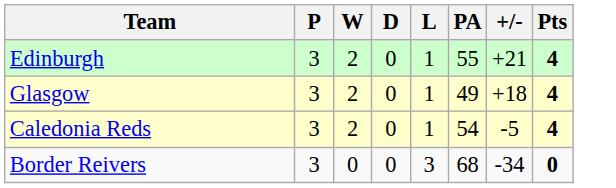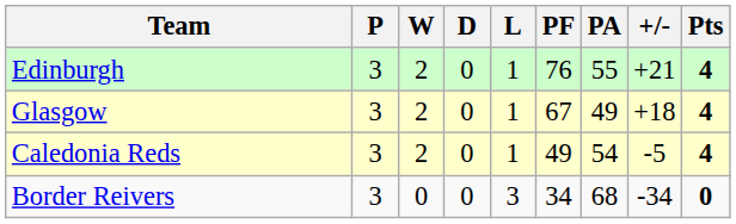+ column: PF | 76 | 67 | 49 | 34
